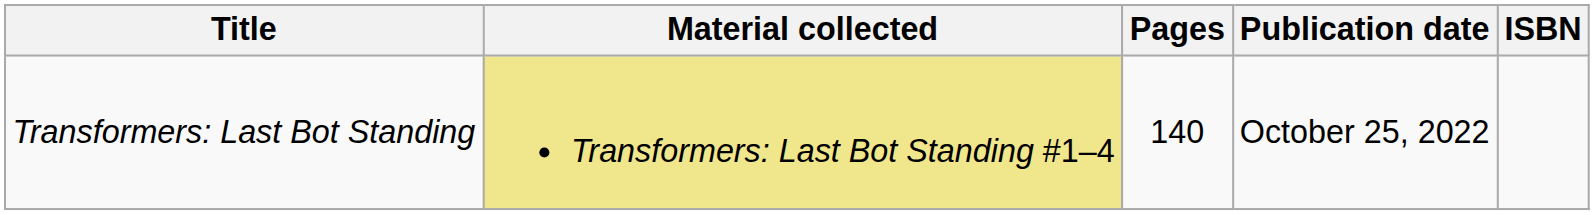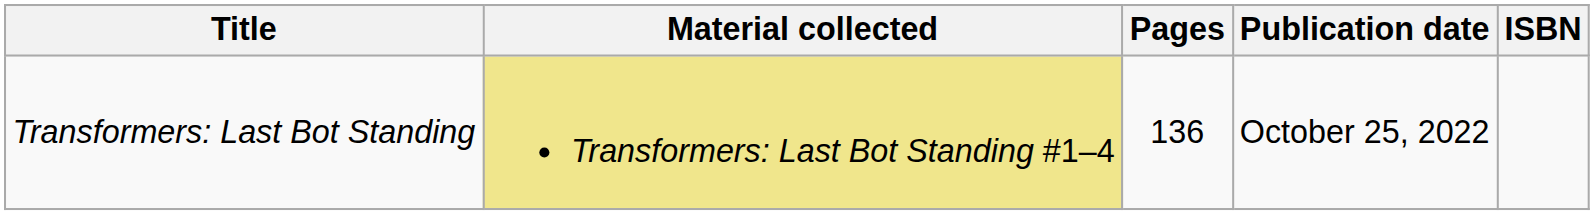Transformers: Last Bot Standing | Pages: 140 -> 136
